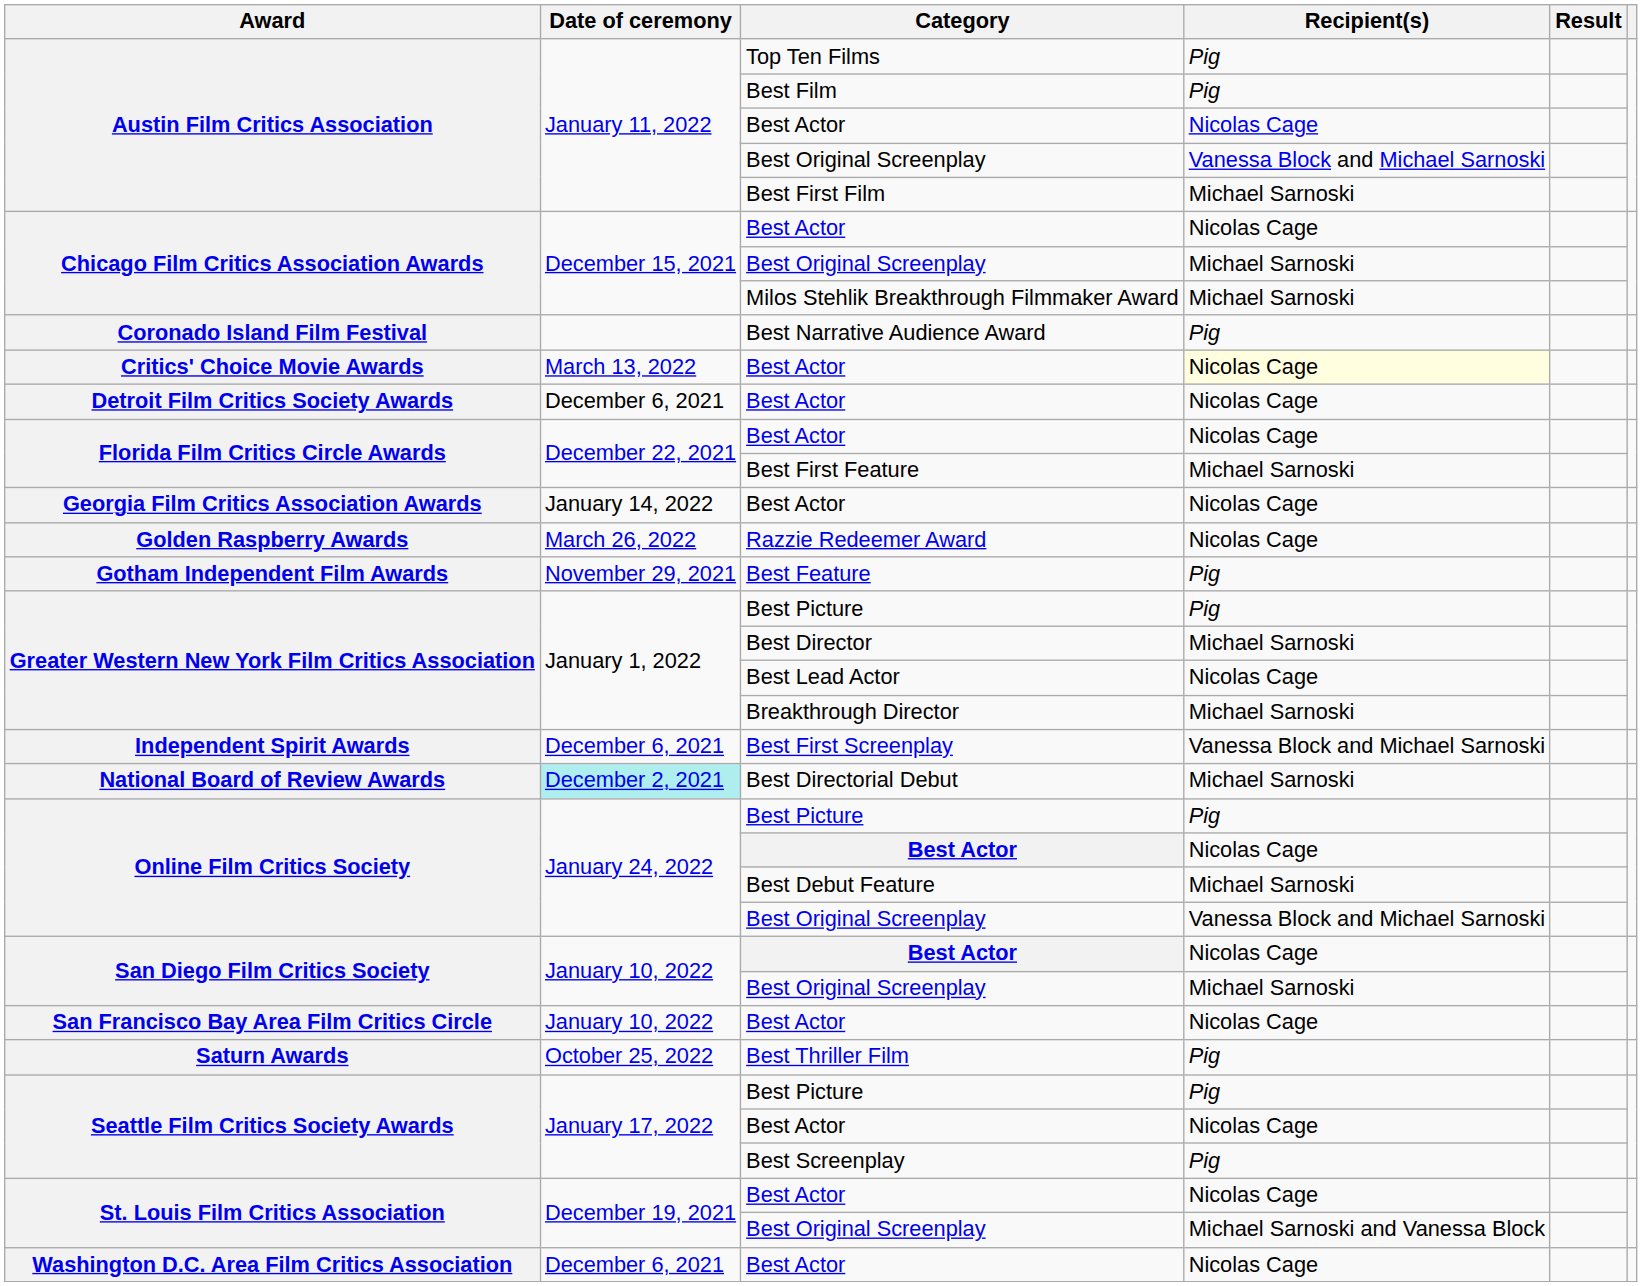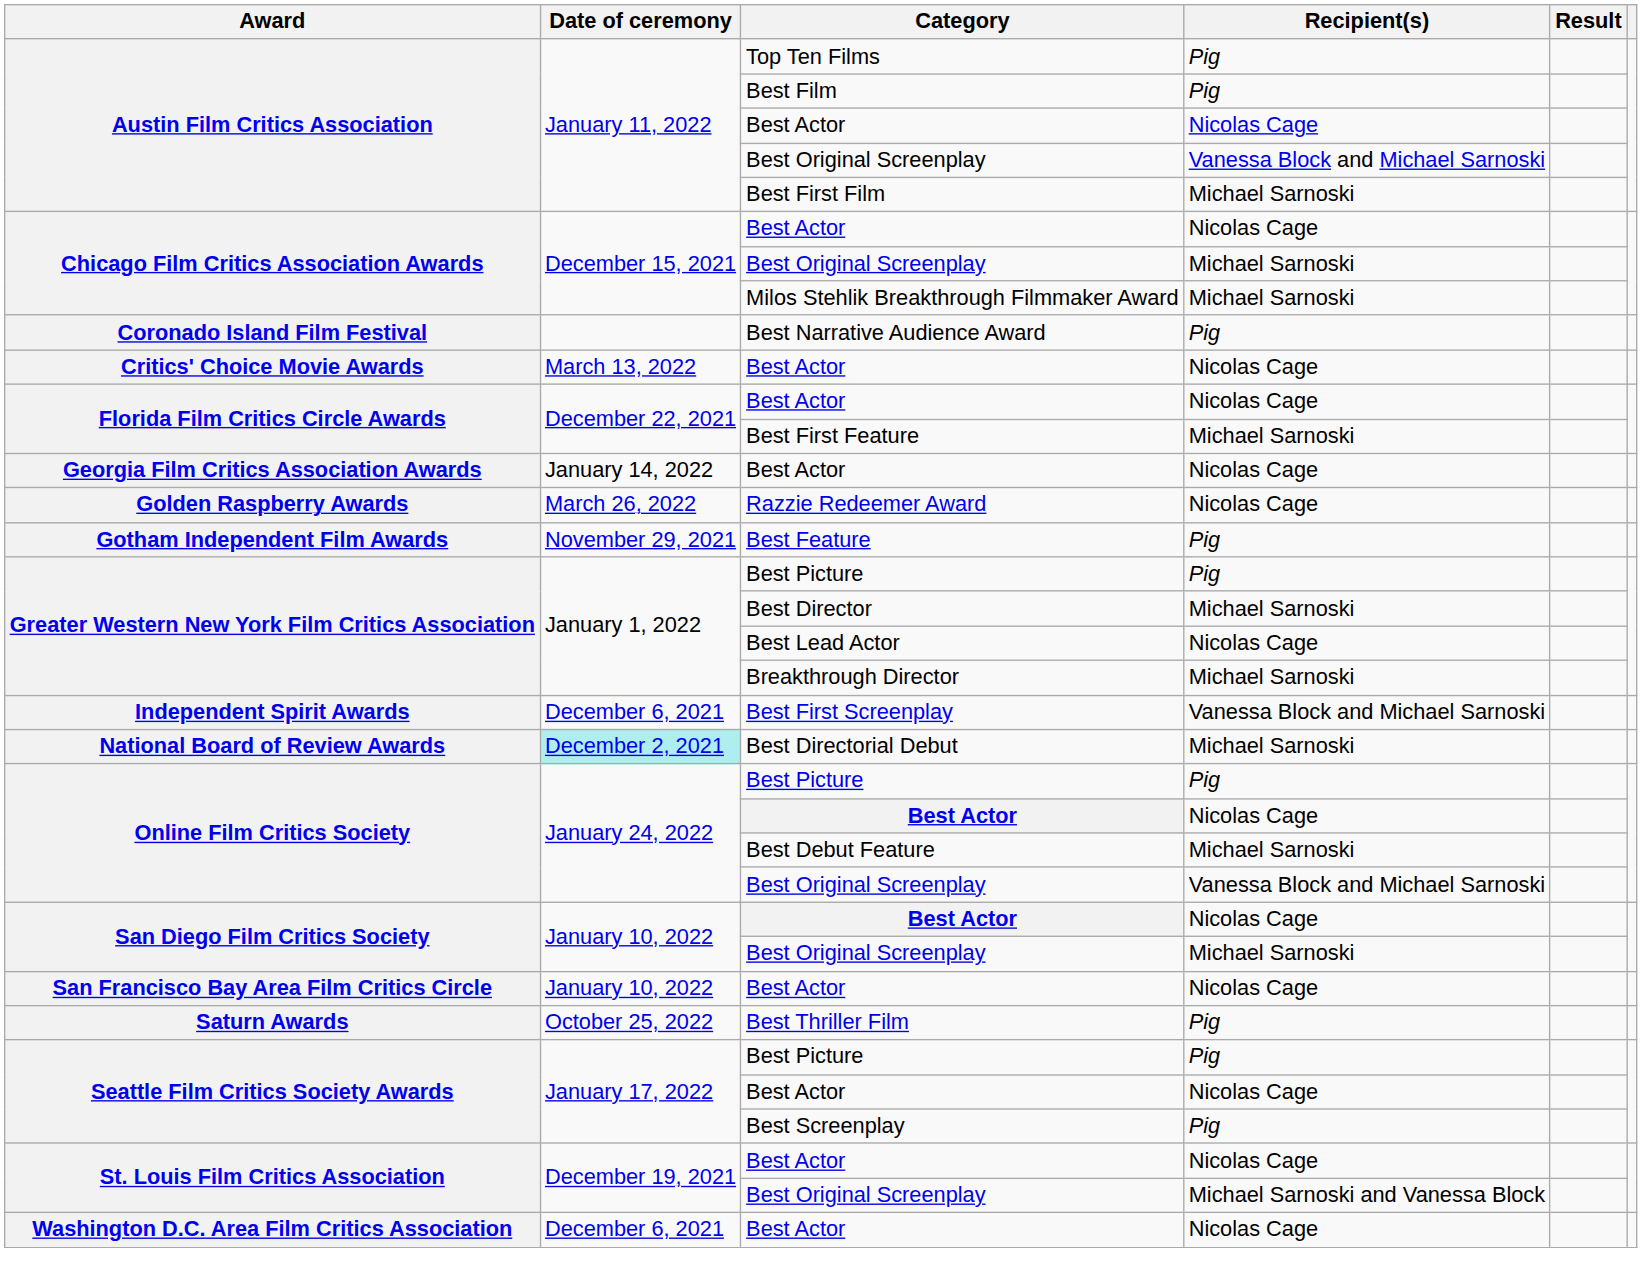Critics' Choice Movie Awards | Recipient(s): lightyellow background -> no background
- row: Detroit Film Critics Society Awards | December 6, 2021 | Best Actor | Nicolas Cage
